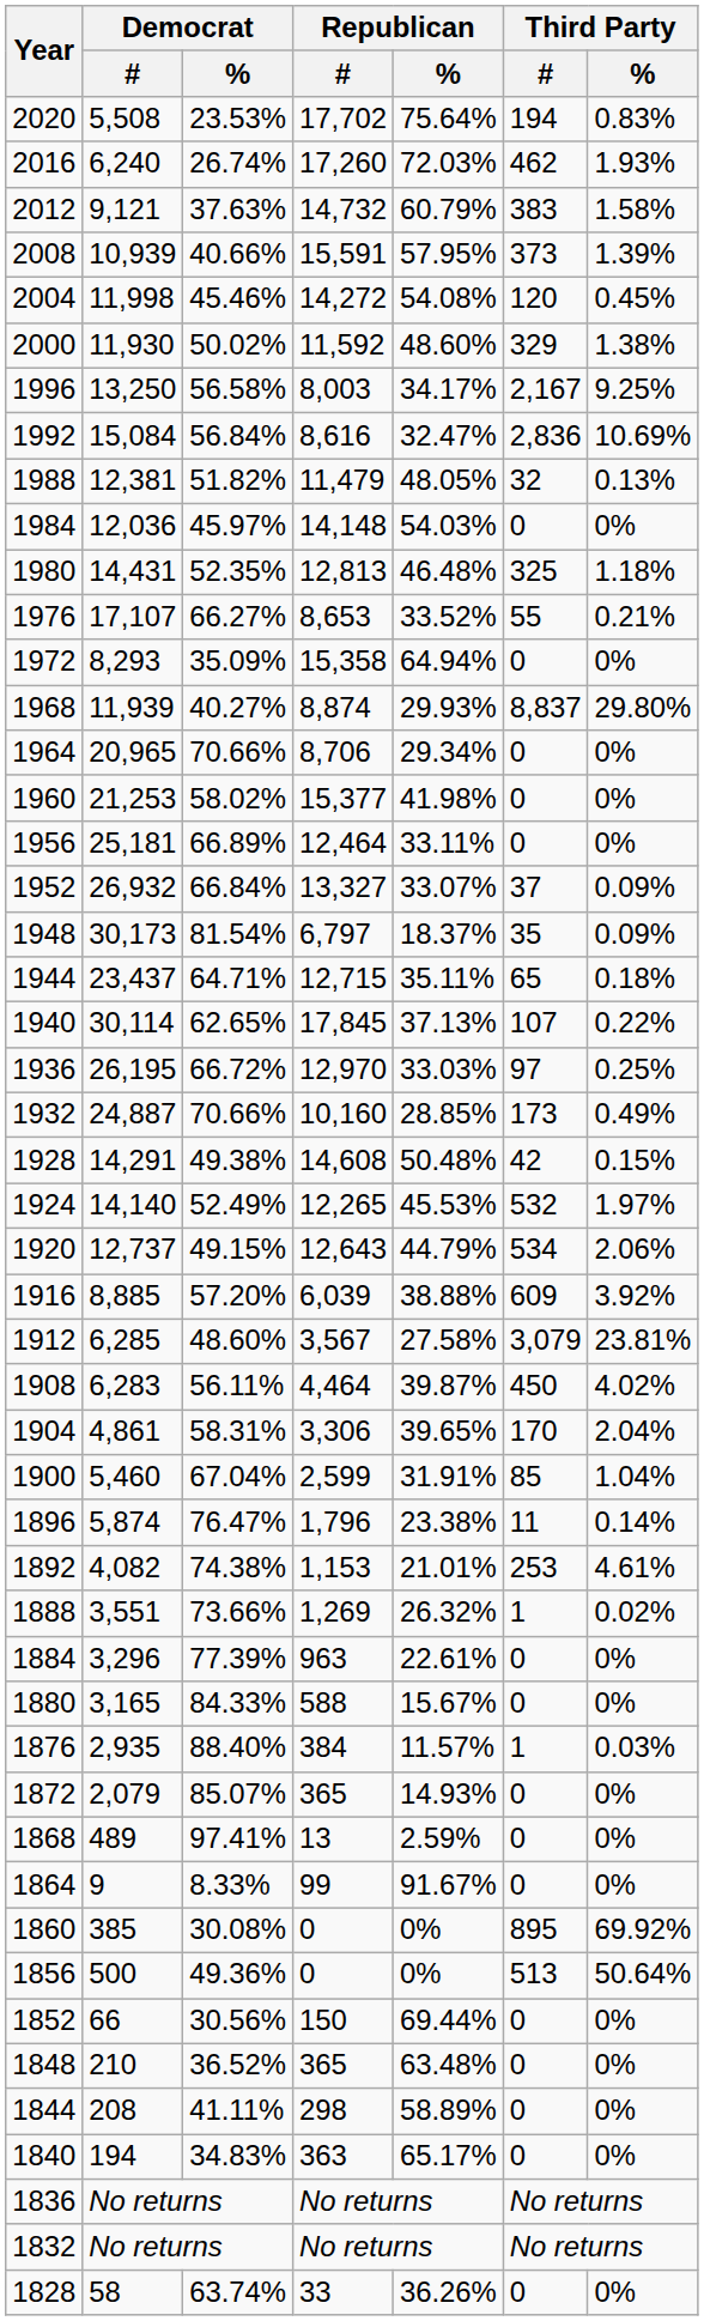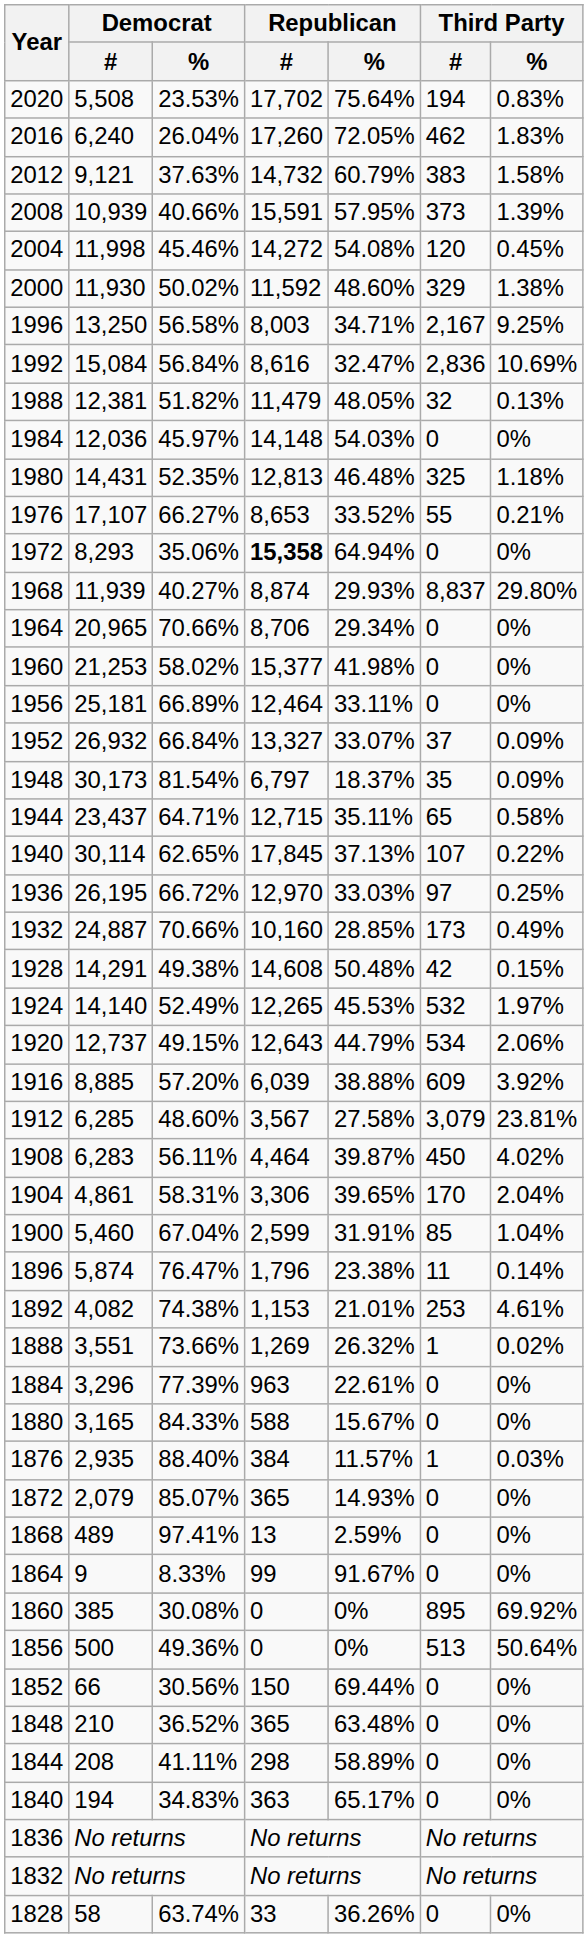2016 | Democrat / %: 26.74% -> 26.04%
2016 | Republican / %: 72.03% -> 72.05%
2016 | Third Party / %: 1.93% -> 1.83%
1996 | Republican / %: 34.17% -> 34.71%
1972 | Democrat / %: 35.09% -> 35.06%
1972 | Republican / #: normal -> bold
1944 | Third Party / %: 0.18% -> 0.58%
